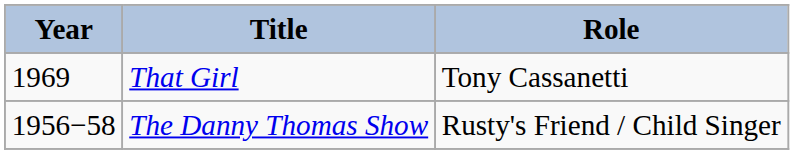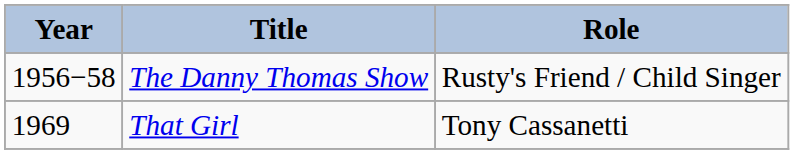rows swapped: The Danny Thomas Show <-> That Girl
